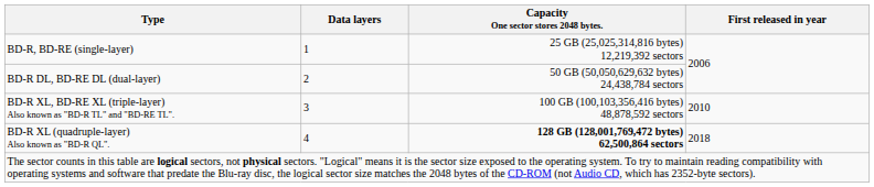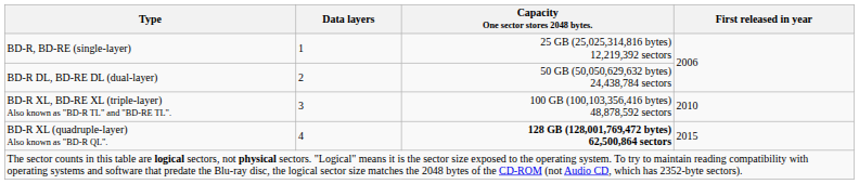BD-R XL (quadruple-layer) Also known as "BD-R QL". | First released in year: 2018 -> 2015
